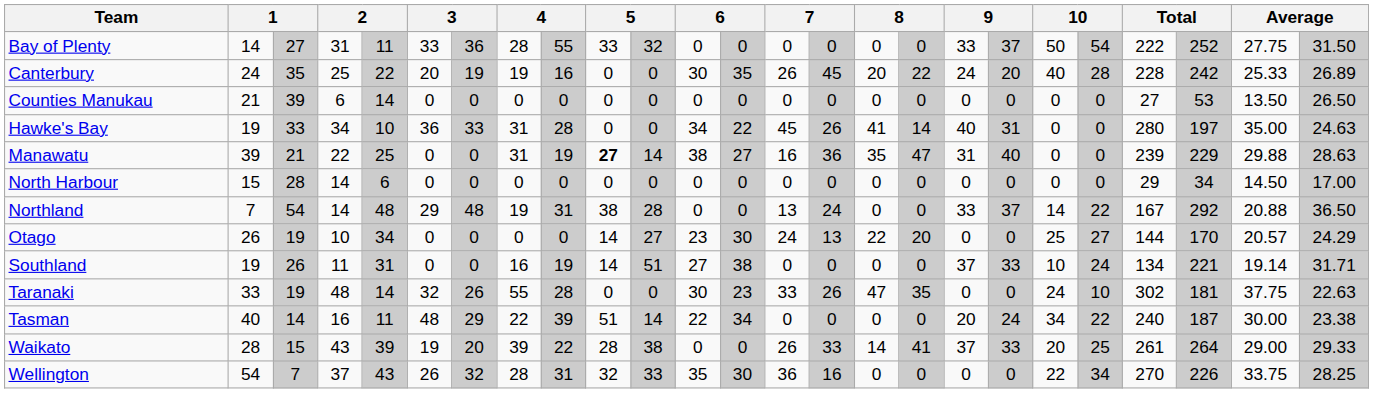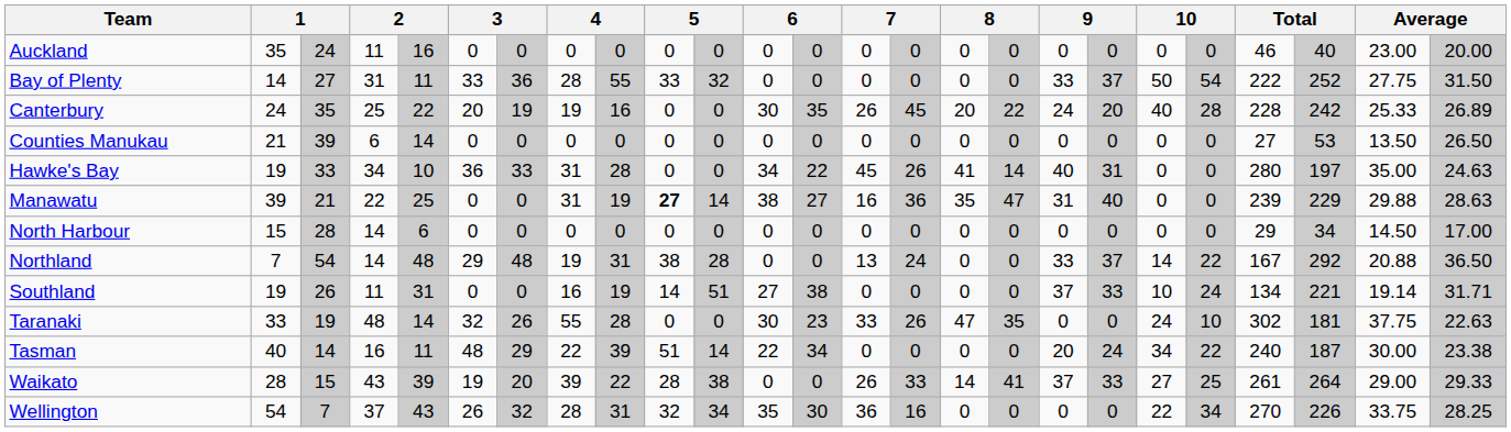+ row: Auckland | 35 | 24 | 11 | 16 | 0 | 0 | 0 | 0 | 0 | 0 | 0 | 0 | 0 | 0 | 0 | 0 | 0 | 0 | 0 | 0 | 46 | 40 | 23.00 | 20.00
- row: Otago | 26 | 19 | 10 | 34 | 0 | 0 | 0 | 0 | 14 | 27 | 23 | 30 | 24 | 13 | 22 | 20 | 0 | 0 | 25 | 27 | 144 | 170 | 20.57 | 24.29
Waikato | column 20: 20 -> 27
Wellington | column 11: 33 -> 34
